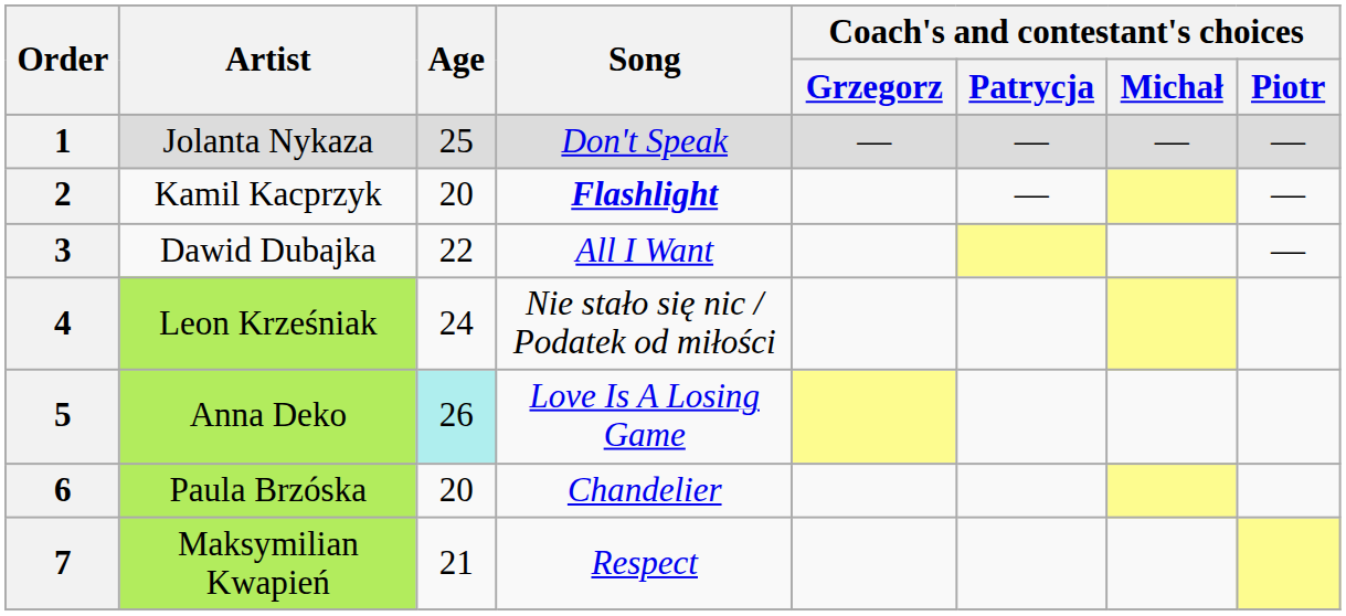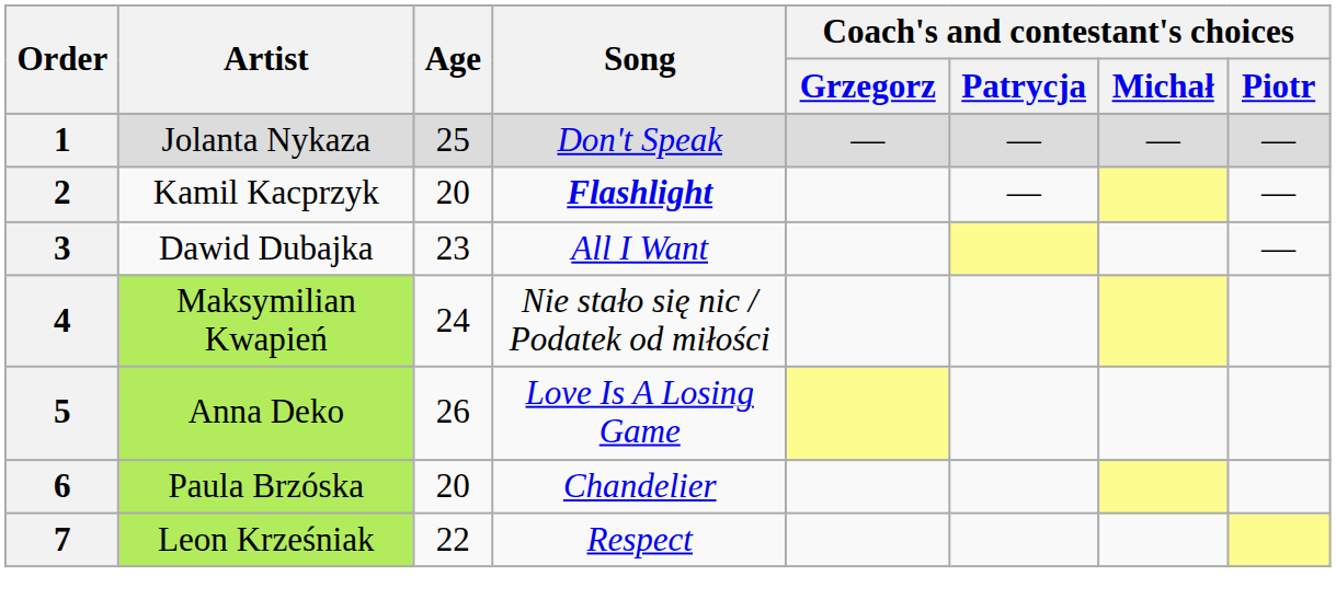3 | Age: 22 -> 23
4 | Artist: Leon Krześniak -> Maksymilian Kwapień
5 | Age: paleturquoise background -> no background
7 | Artist: Maksymilian Kwapień -> Leon Krześniak
7 | Age: 21 -> 22
